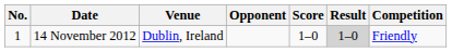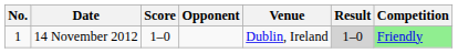columns swapped: Venue <-> Score
14 November 2012 | Competition: no background -> lightgreen background
